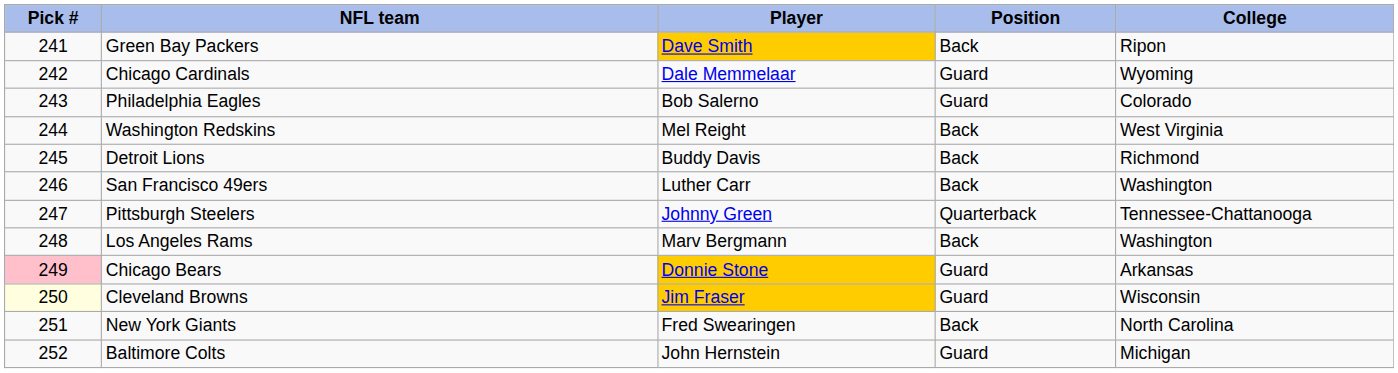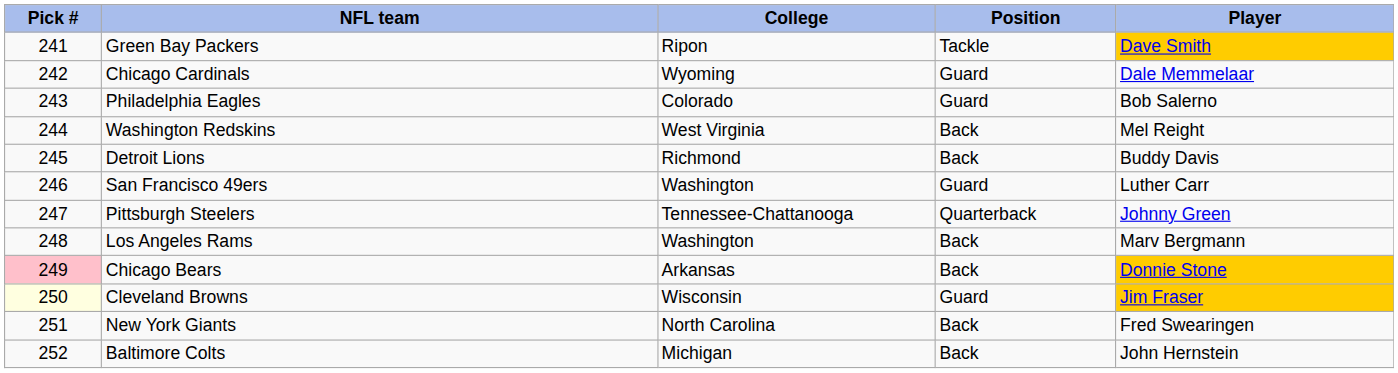columns swapped: Player <-> College
Green Bay Packers | Position: Back -> Tackle
San Francisco 49ers | Position: Back -> Guard
Chicago Bears | Position: Guard -> Back
Baltimore Colts | Position: Guard -> Back
